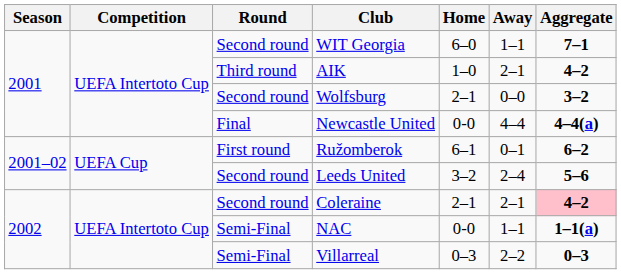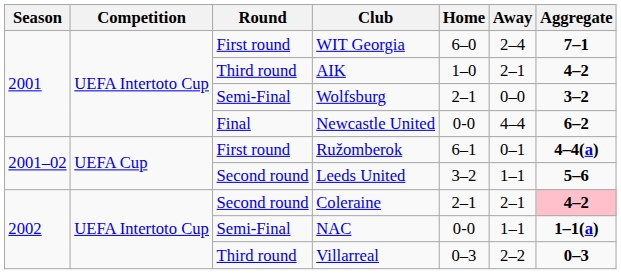WIT Georgia | Round: Second round -> First round
WIT Georgia | Away: 1–1 -> 2–4
Wolfsburg | Round: Second round -> Semi-Final
Newcastle United | Aggregate: 4–4(a) -> 6–2
Ružomberok | Aggregate: 6–2 -> 4–4(a)
Leeds United | Away: 2–4 -> 1–1
Villarreal | Round: Semi-Final -> Third round
